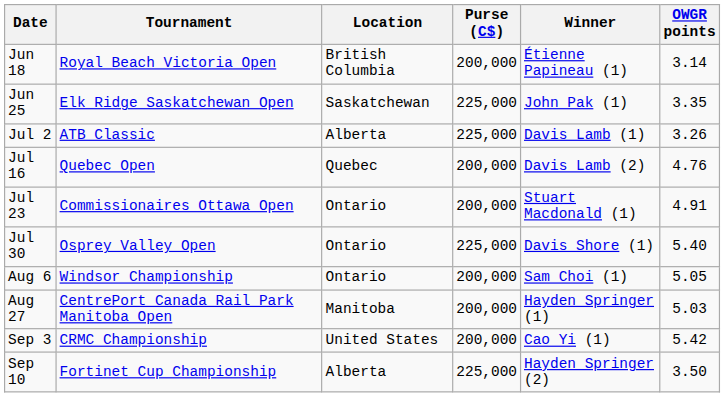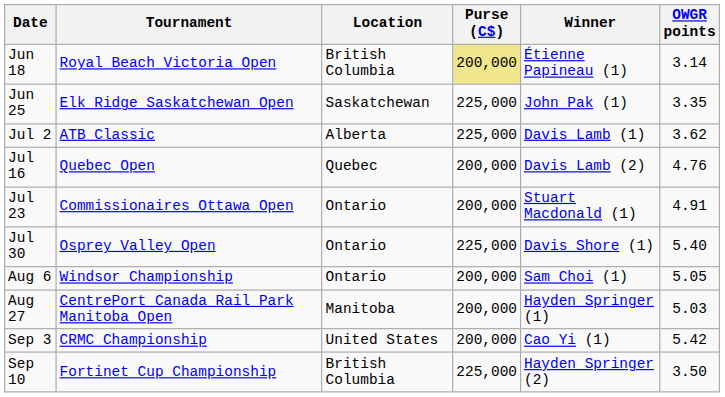Jun 18 | Purse (C$): no background -> khaki background
Jul 2 | OWGR points: 3.26 -> 3.62
Sep 10 | Location: Alberta -> British Columbia
